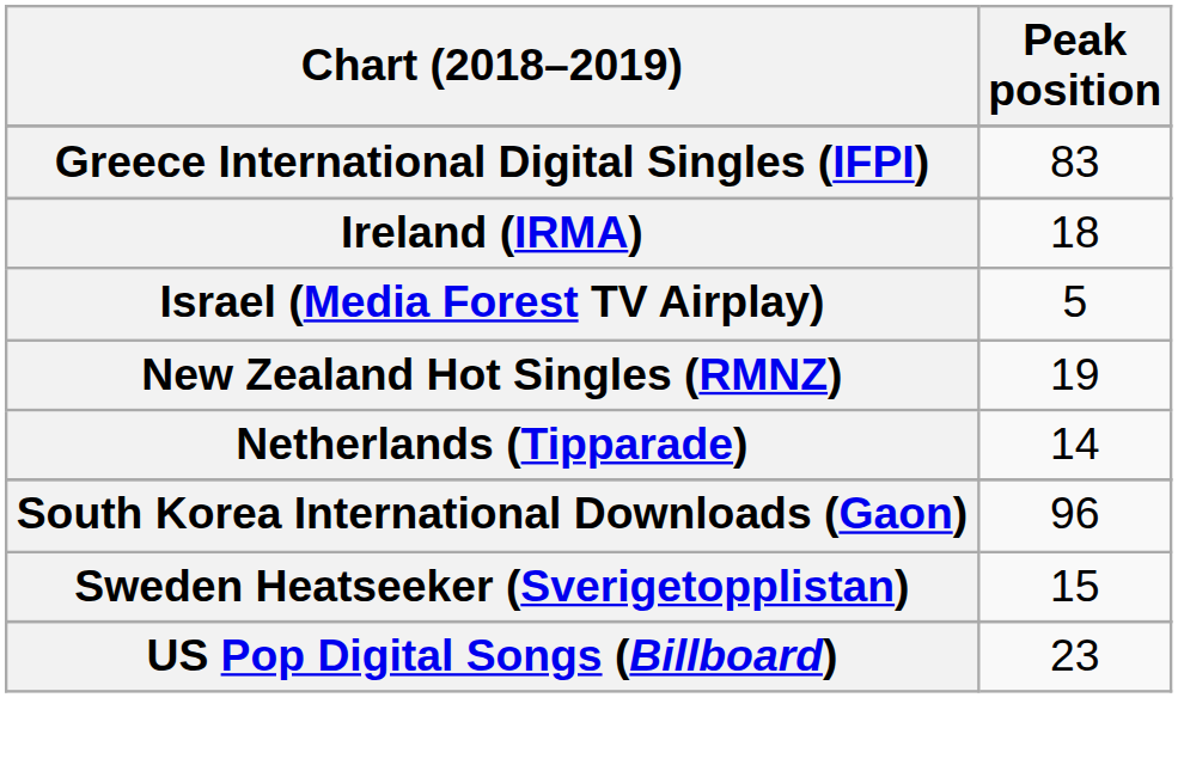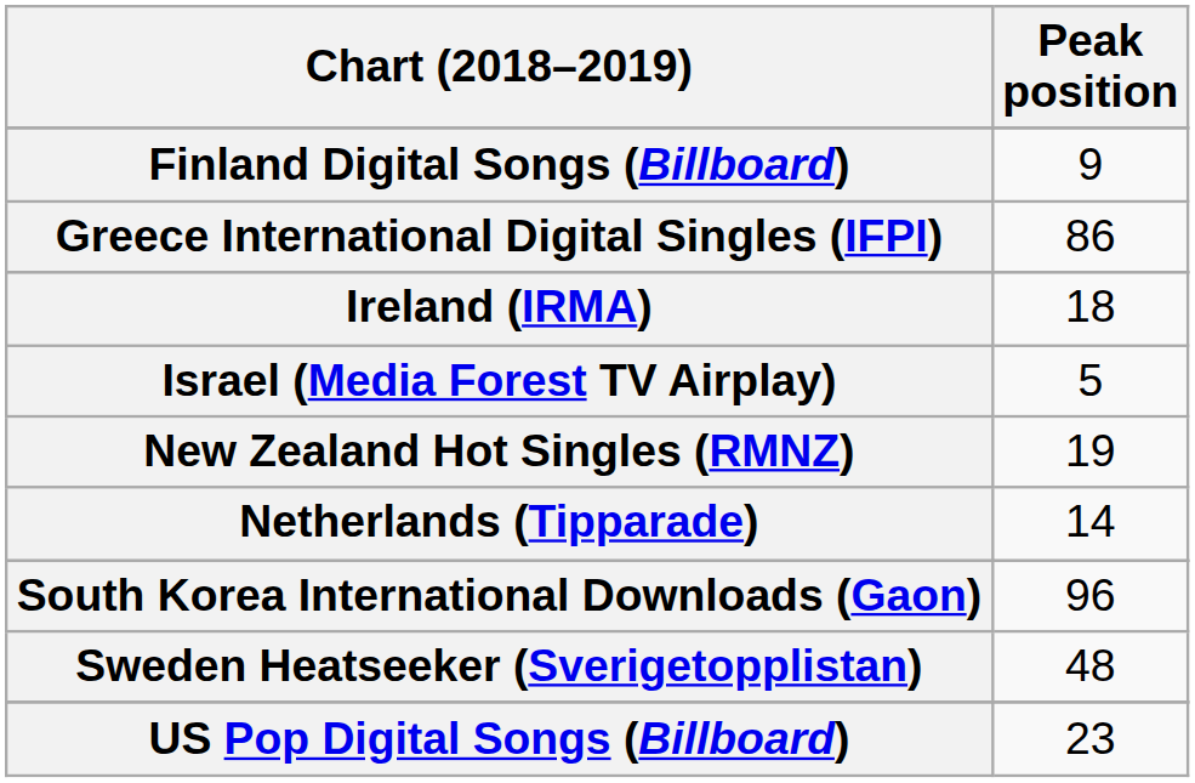+ row: Finland Digital Songs (Billboard) | 9
Greece International Digital Singles (IFPI) | Peak position: 83 -> 86
Sweden Heatseeker (Sverigetopplistan) | Peak position: 15 -> 48
